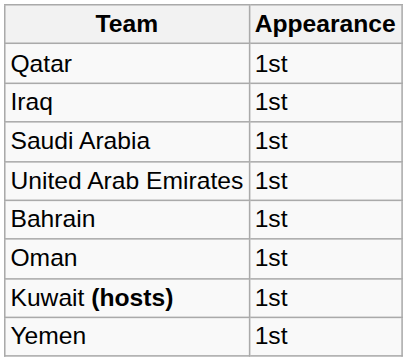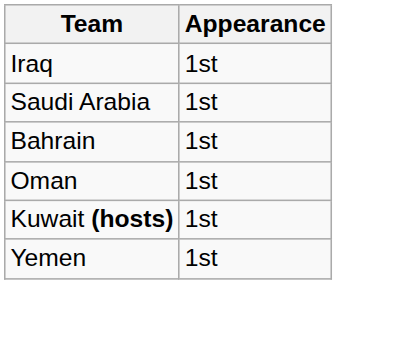- row: Qatar | 1st
- row: United Arab Emirates | 1st
